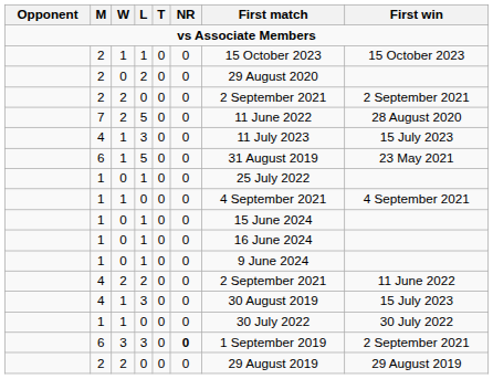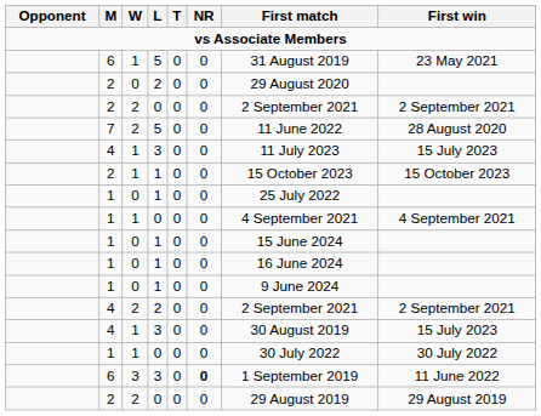rows swapped: 6 / 5 <-> 2 / 1
4 / 2 | First win: 11 June 2022 -> 2 September 2021
6 / 3 | First win: 2 September 2021 -> 11 June 2022
